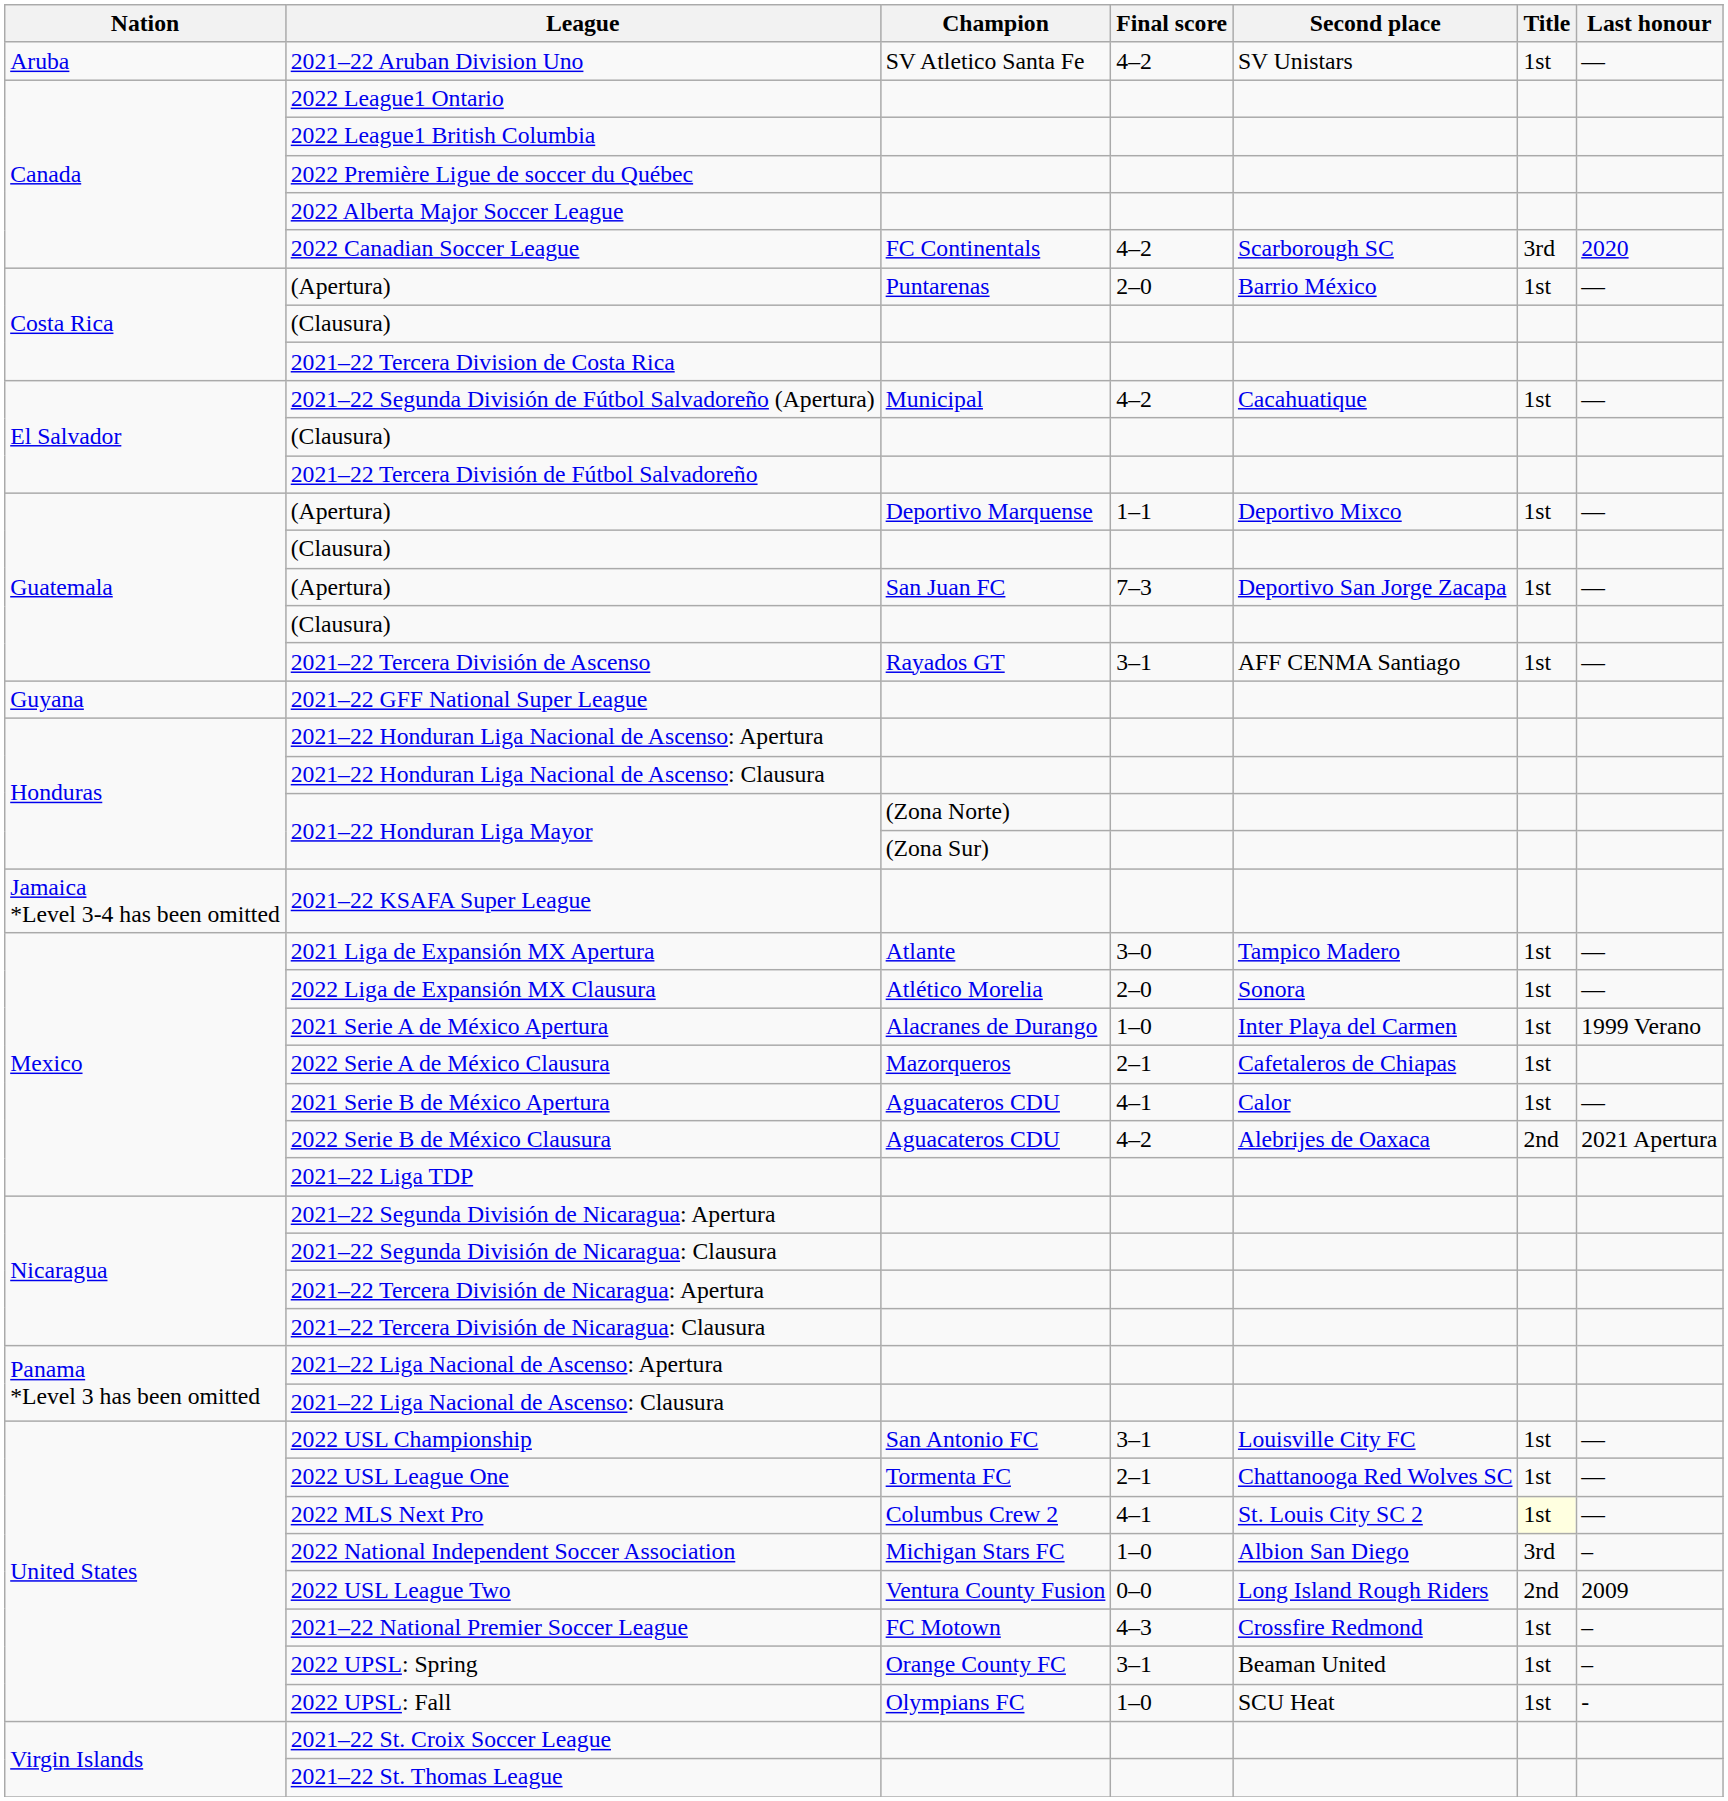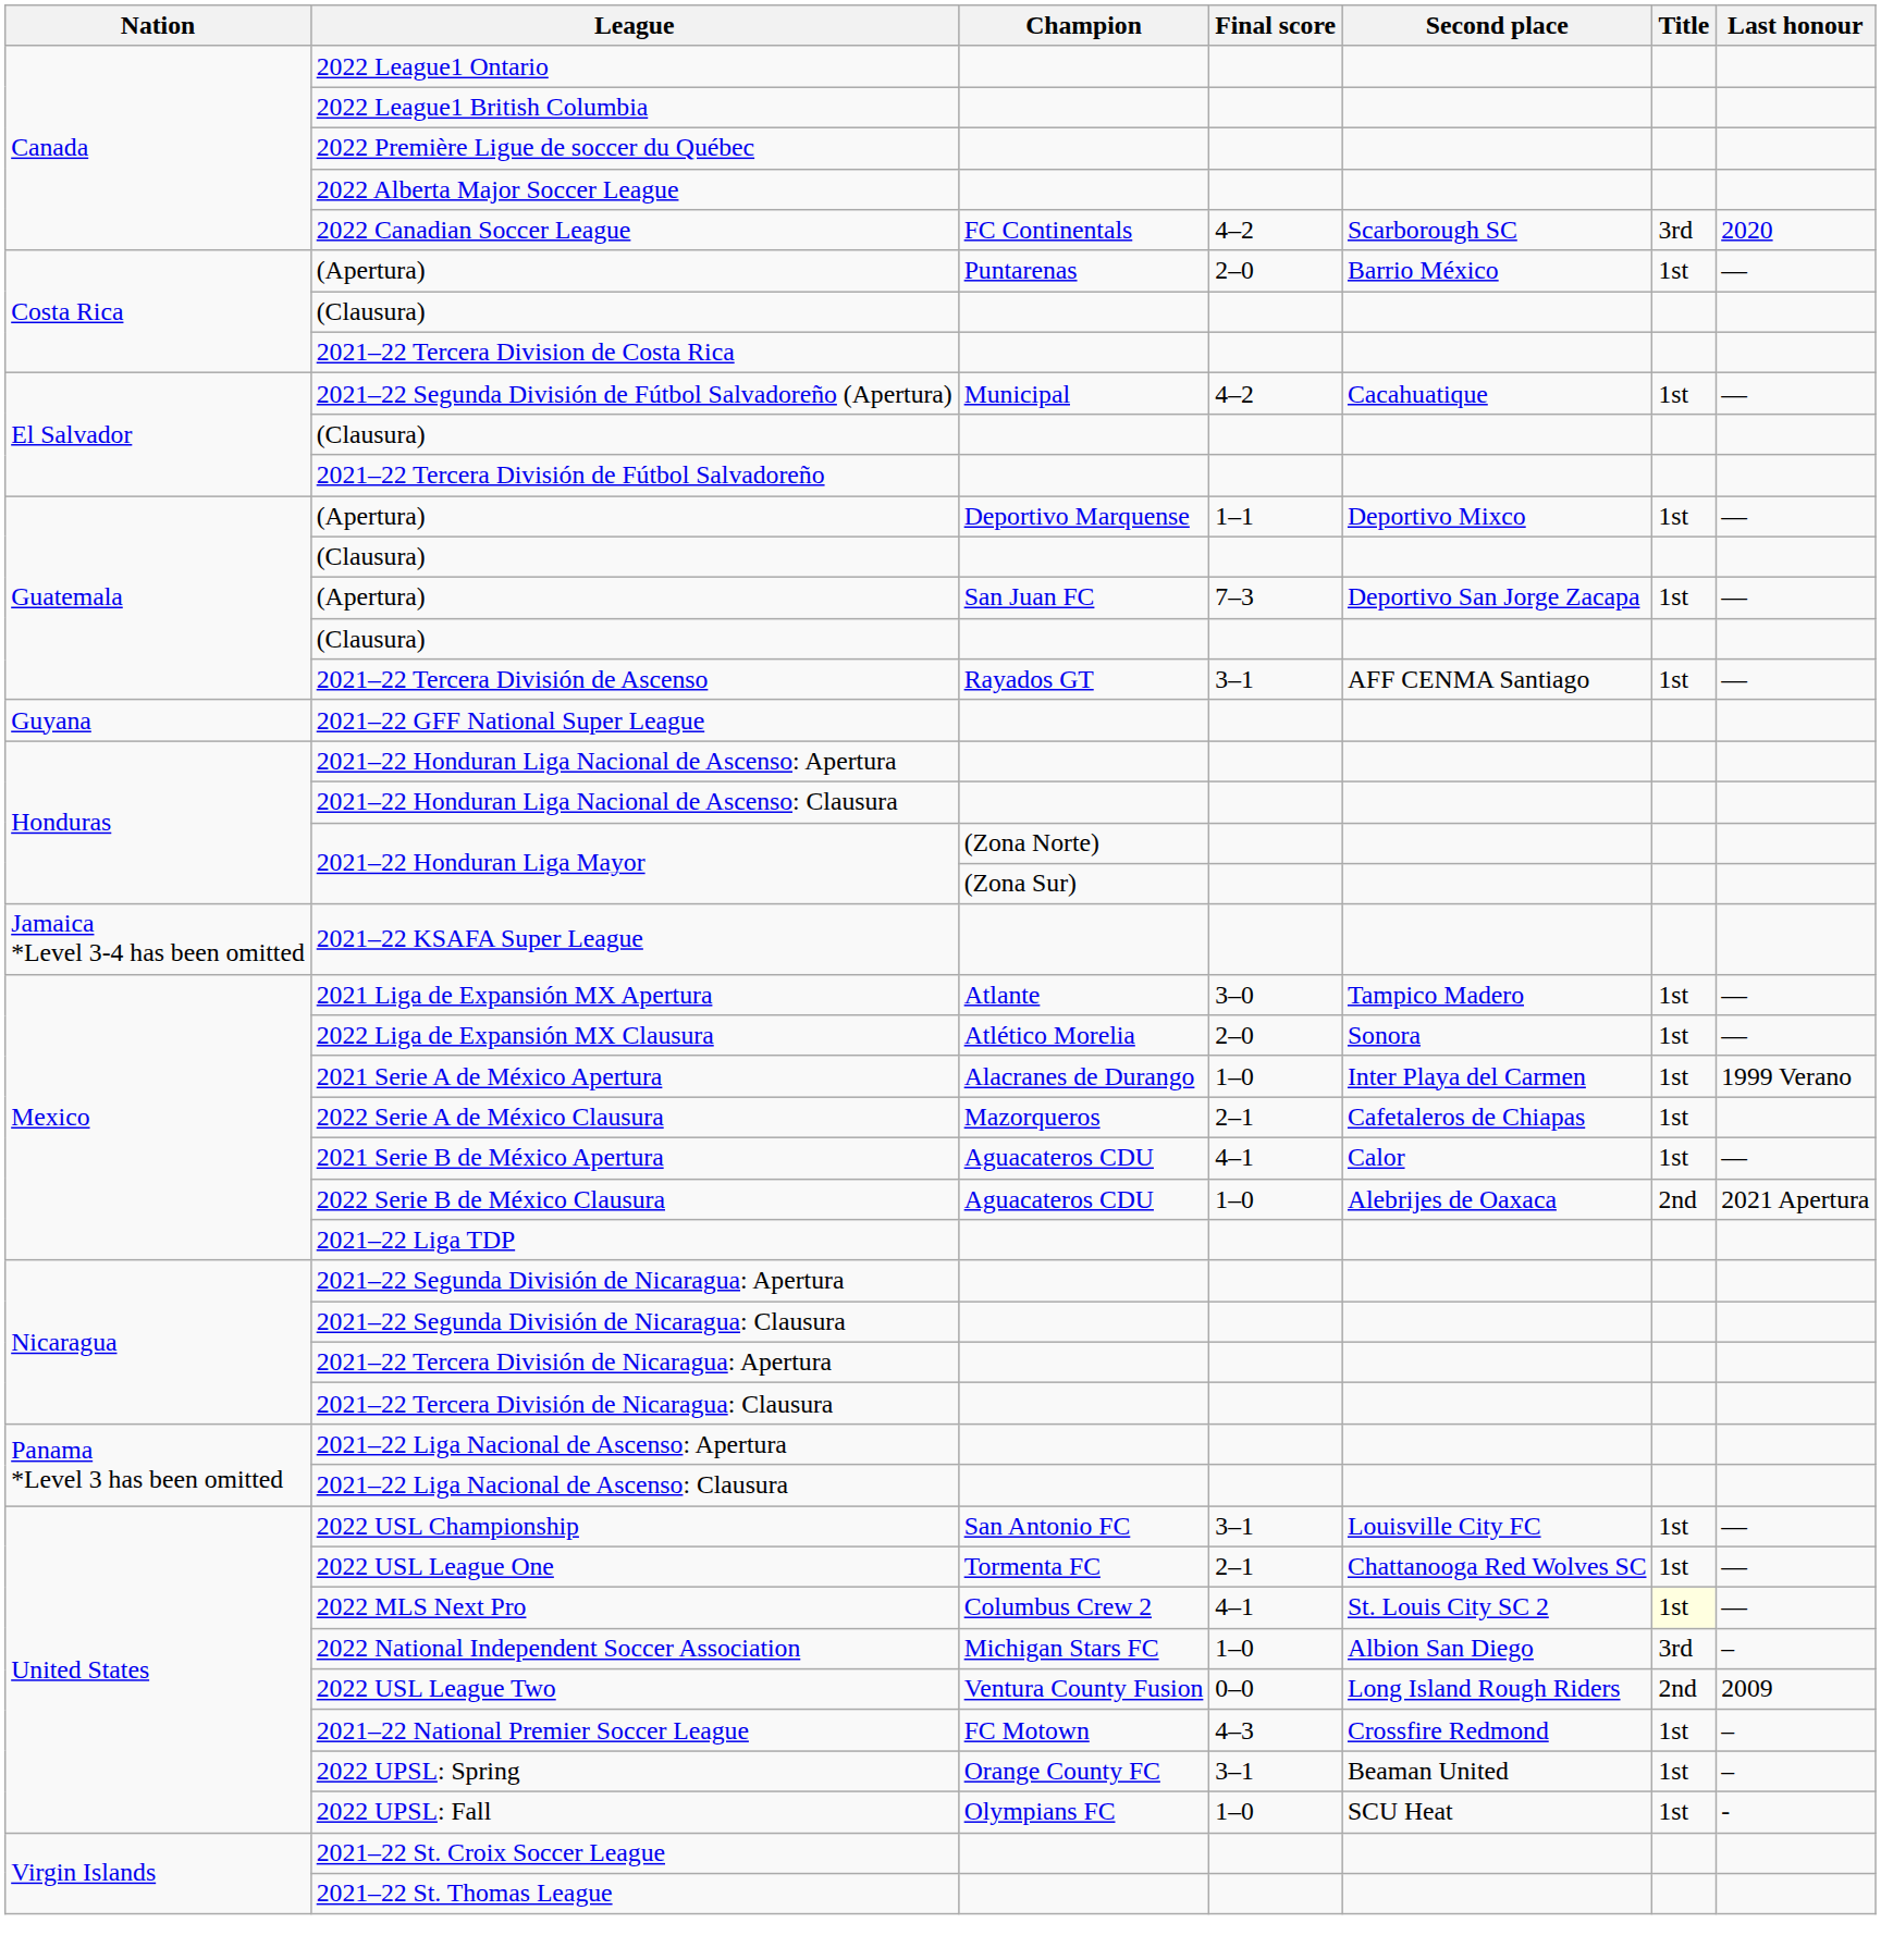- row: Aruba | 2021–22 Aruban Division Uno | SV Atletico Santa Fe | 4–2 | SV Unistars | 1st | —
2022 Serie B de México Clausura | Final score: 4–2 -> 1–0
